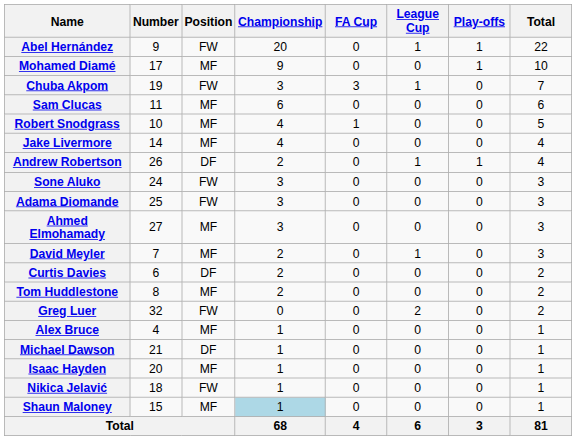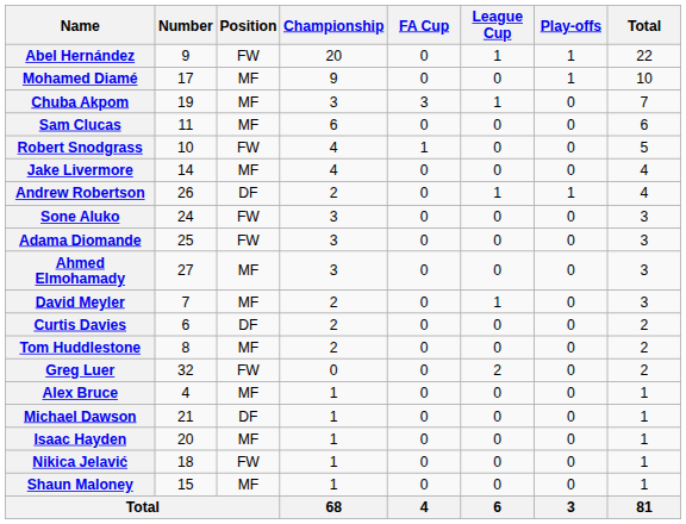Chuba Akpom | Position: FW -> MF
Robert Snodgrass | Position: MF -> FW
Shaun Maloney | Championship: lightblue background -> no background
